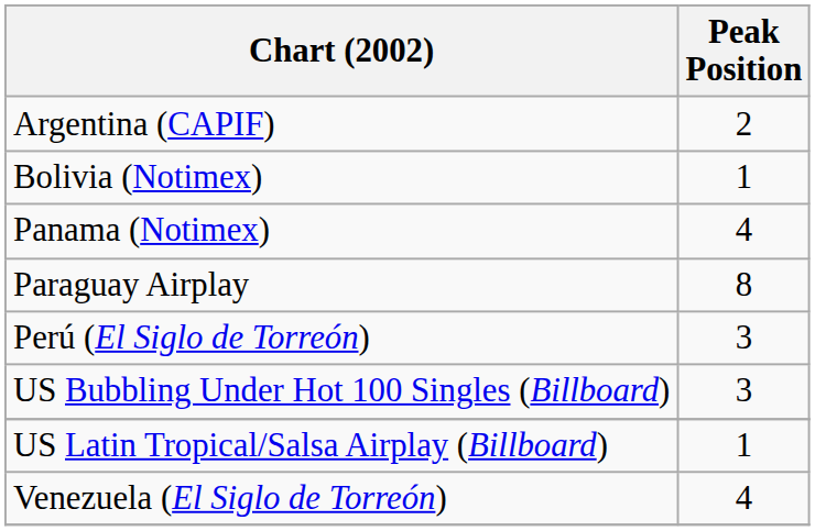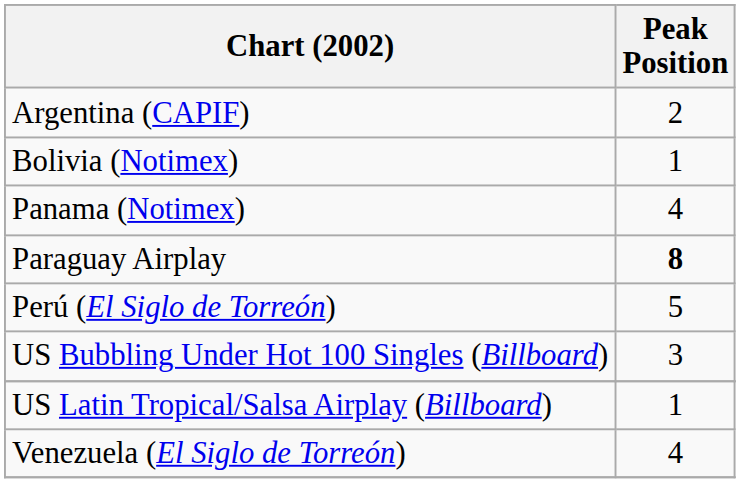Paraguay Airplay | Peak Position: normal -> bold
Perú (El Siglo de Torreón) | Peak Position: 3 -> 5
